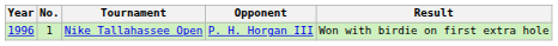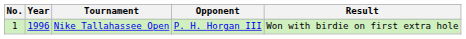columns swapped: No. <-> Year
